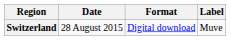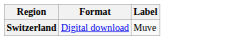- column: Date | 28 August 2015
